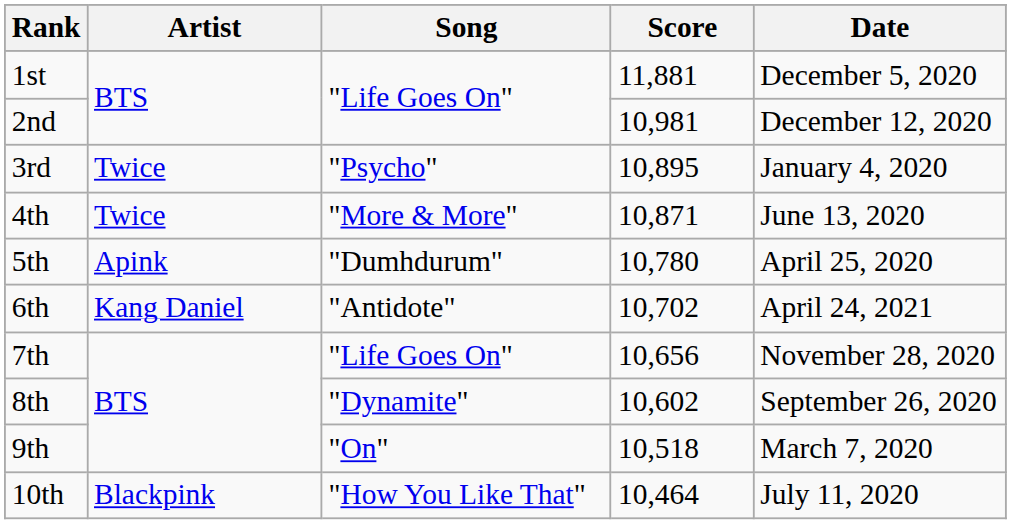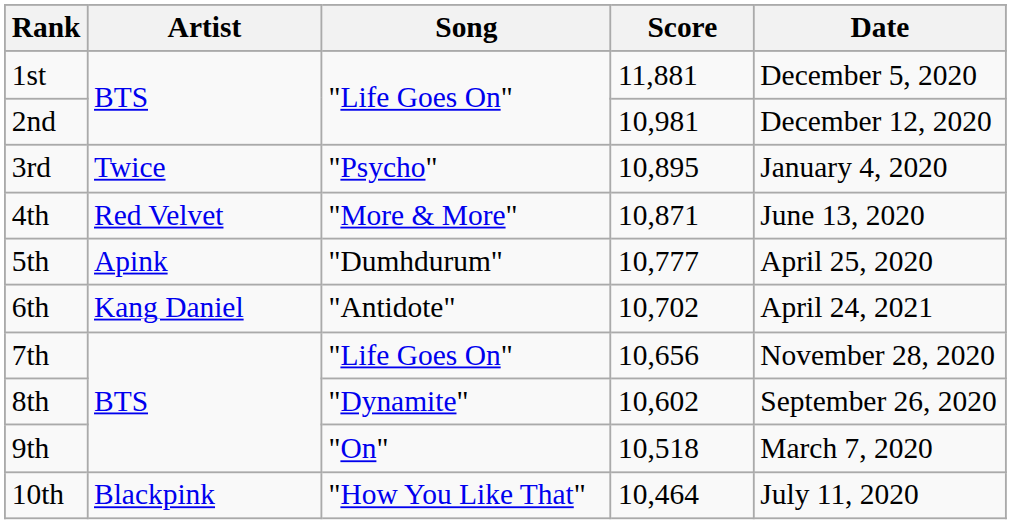4th | Artist: Twice -> Red Velvet
5th | Score: 10,780 -> 10,777
